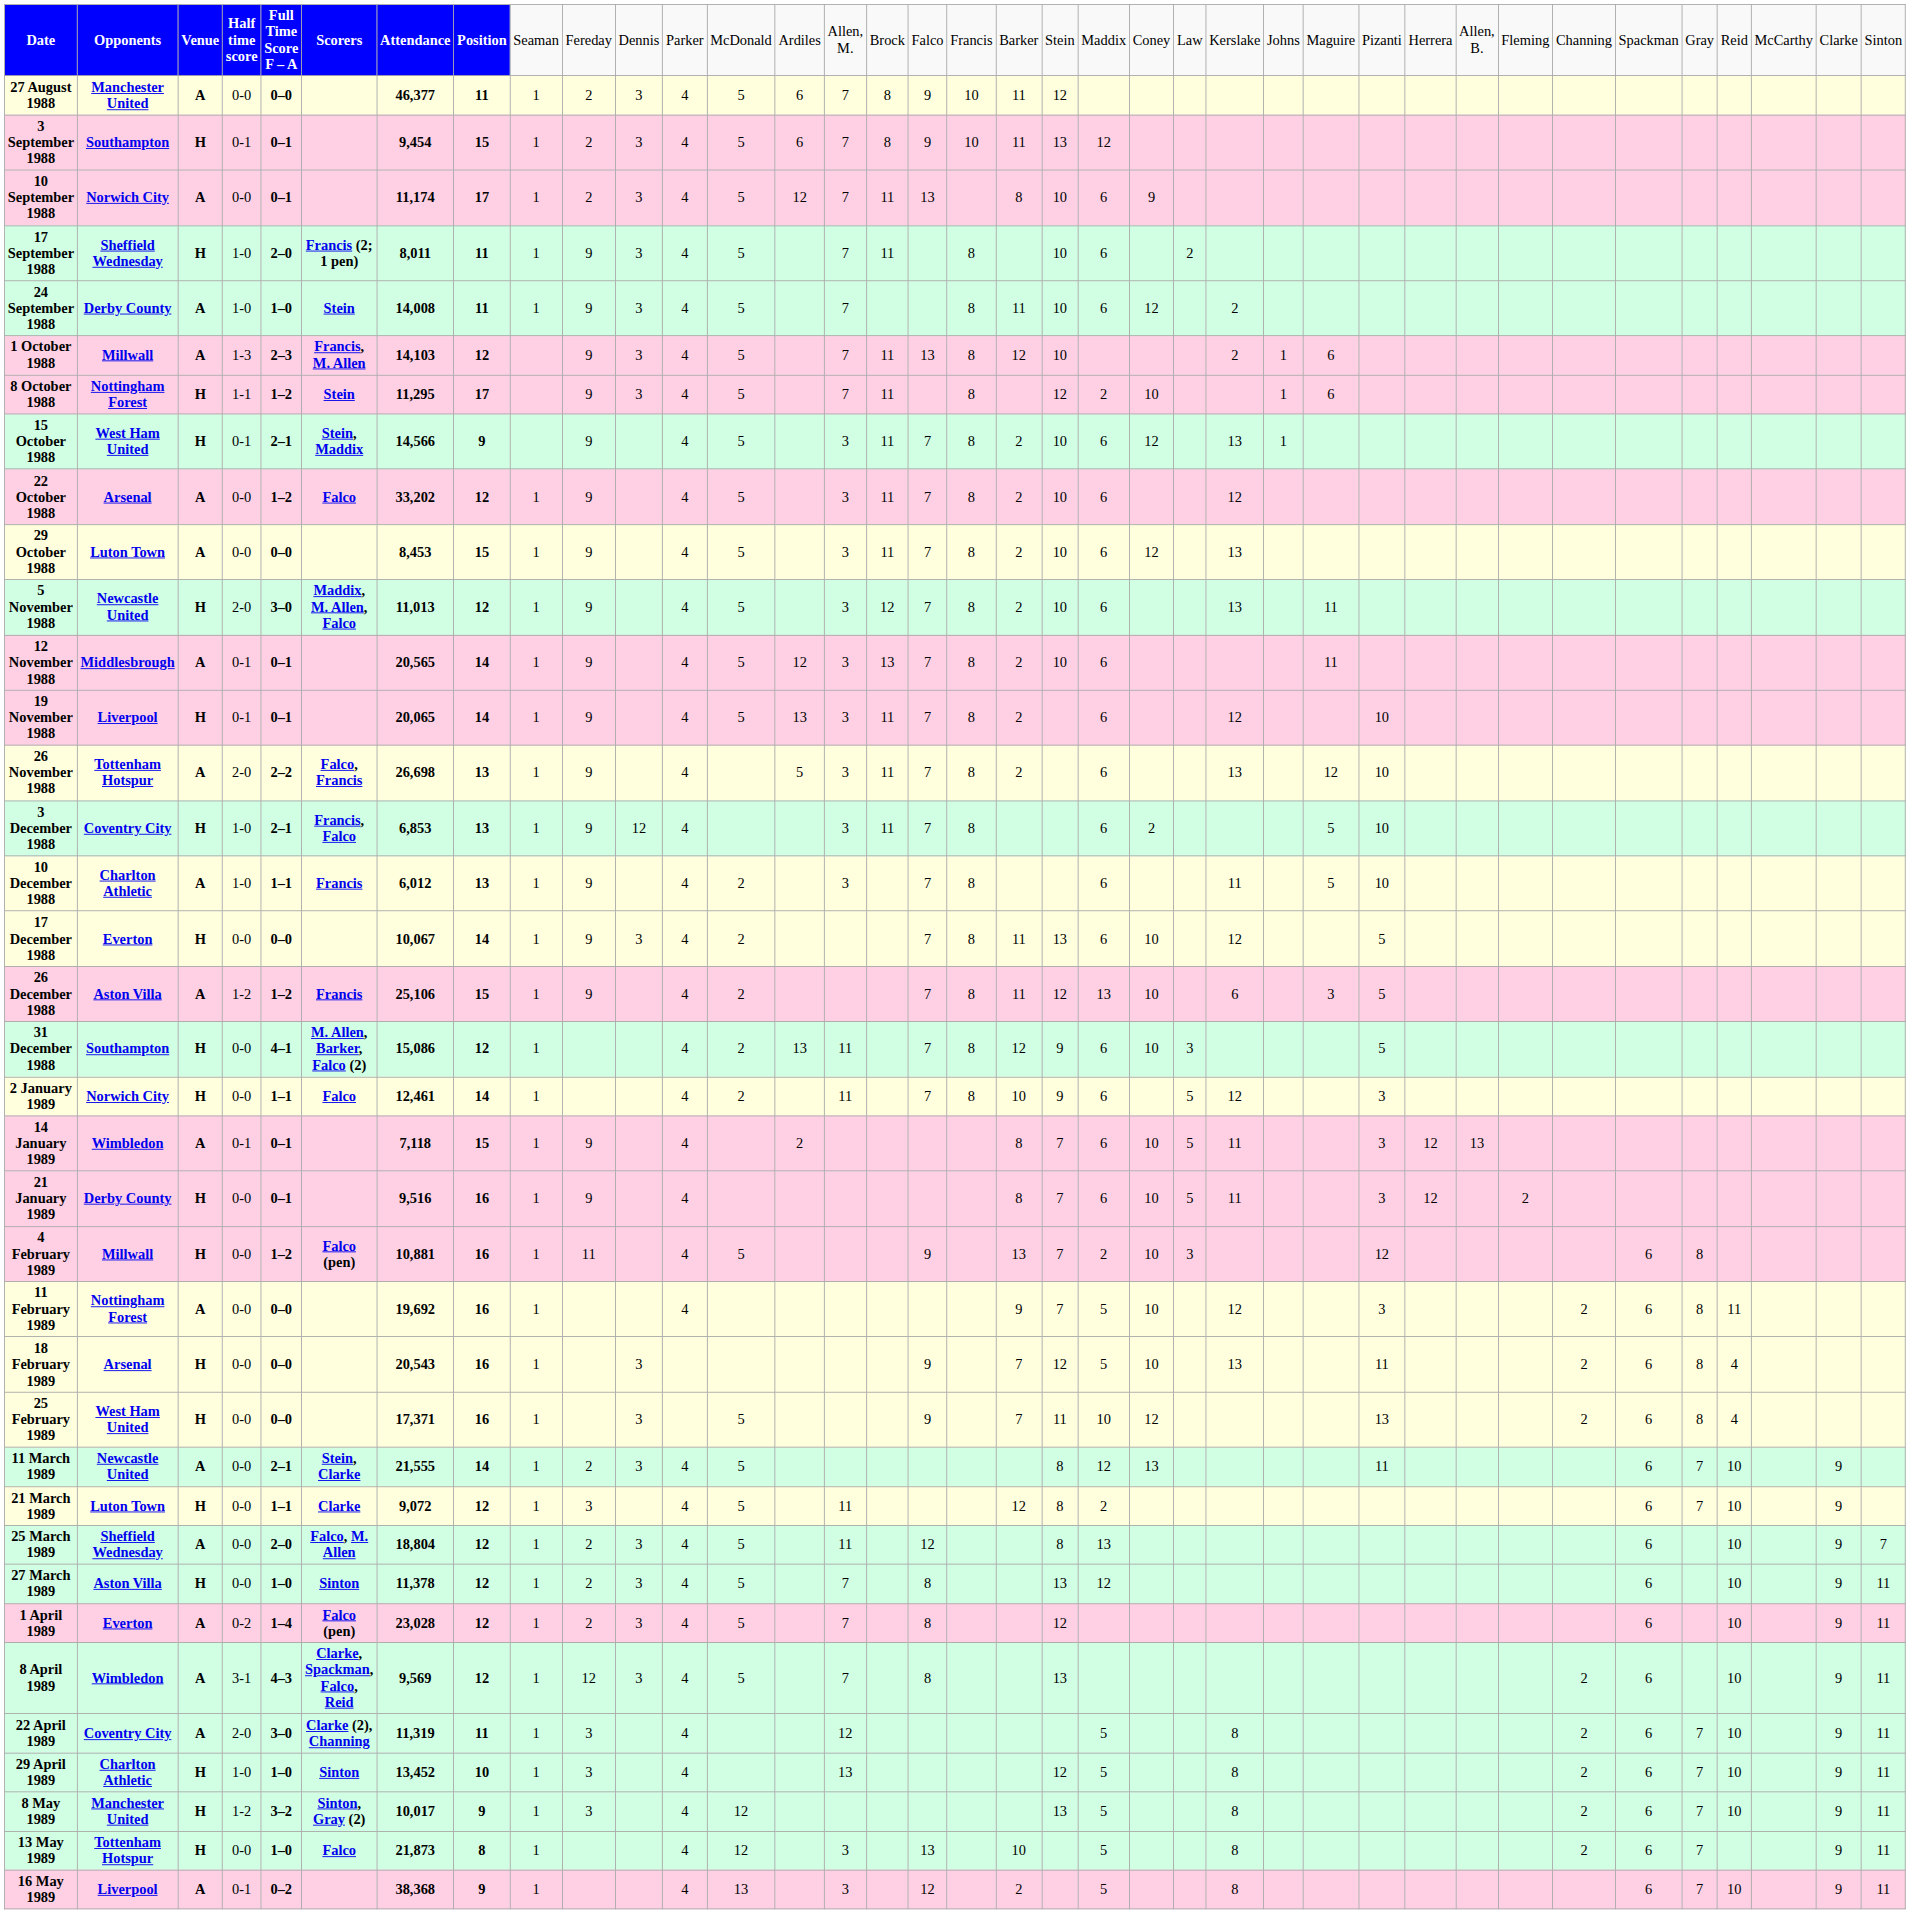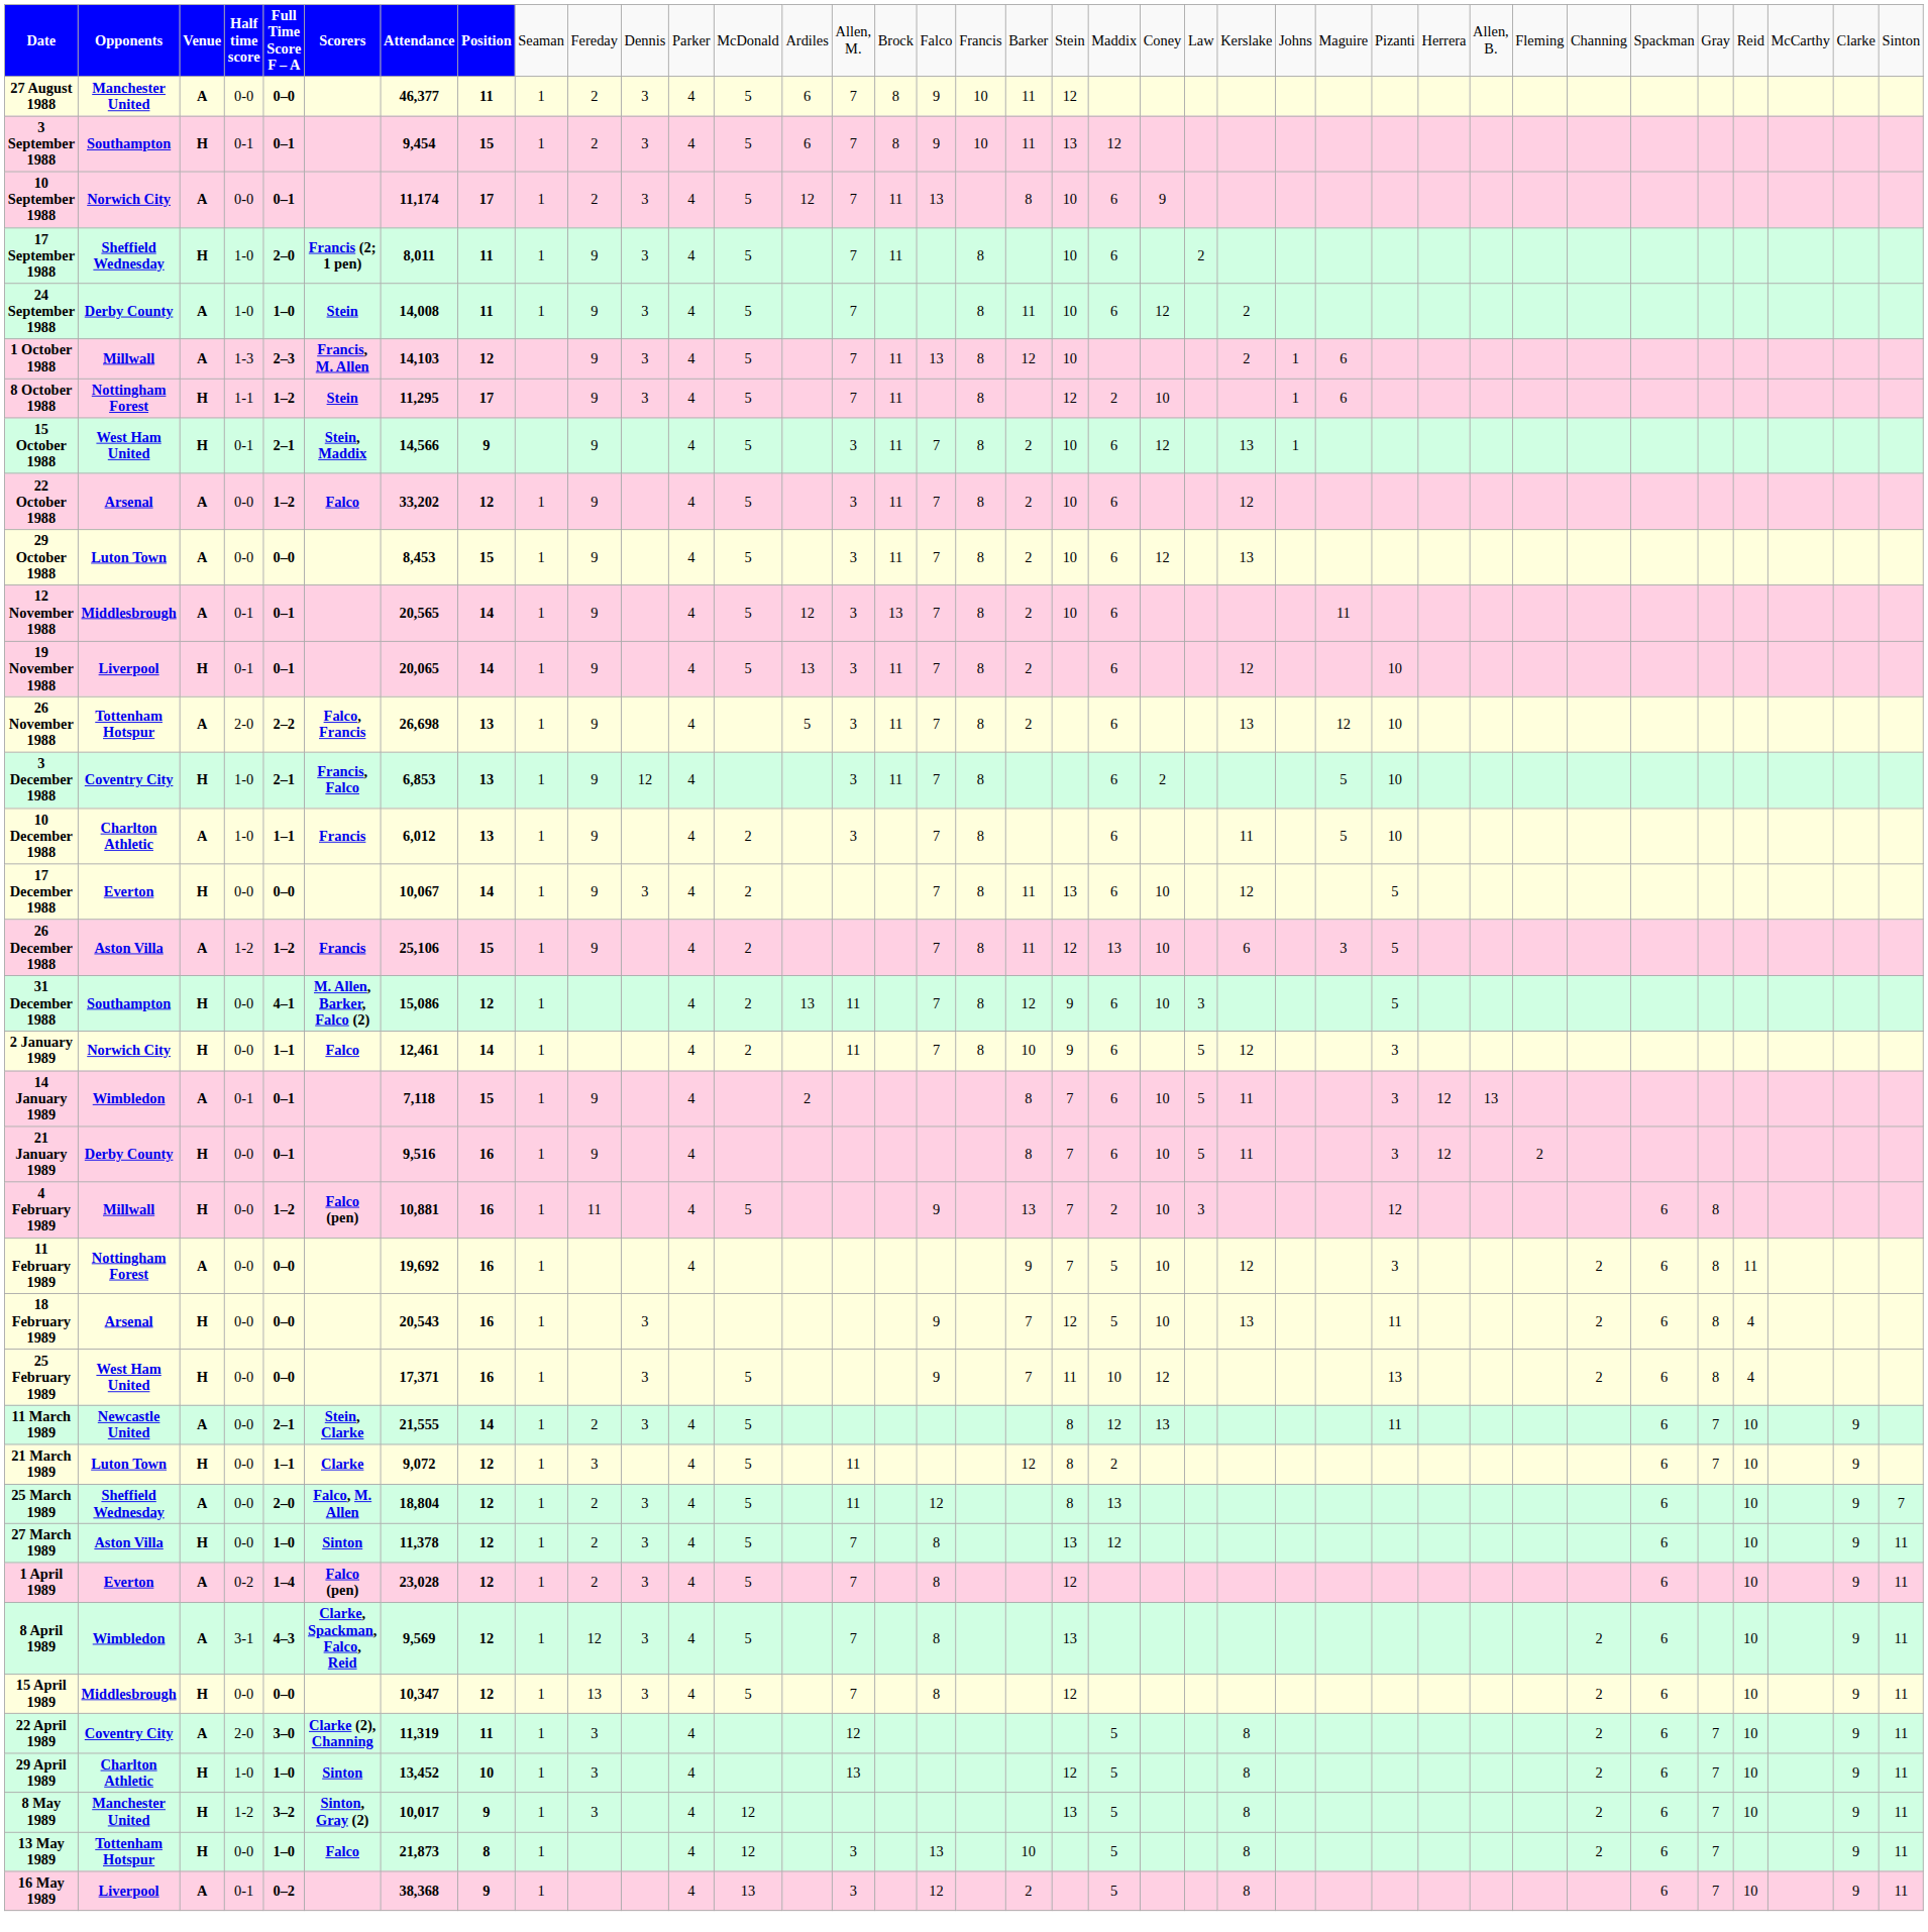- row: 5 November 1988 | Newcastle United | H | 2-0 | 3–0 | Maddix, M. Allen, Falco | 11,013 | 12 | 1 | 9 | 4 | 5 | 3 | 12 | 7 | 8 | 2 | 10 | 6 | 13 | 11
+ row: 15 April 1989 | Middlesbrough | H | 0-0 | 0–0 | 10,347 | 12 | 1 | 13 | 3 | 4 | 5 | 7 | 8 | 12 | 2 | 6 | 10 | 9 | 11
